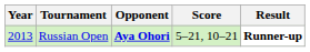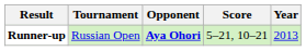columns swapped: Year <-> Result
